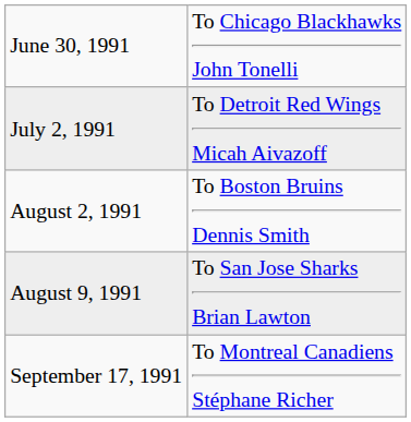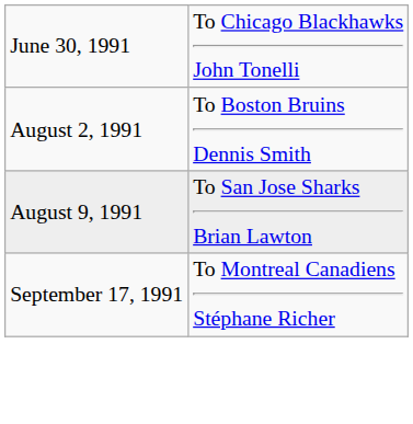- row: July 2, 1991 | To Detroit Red Wings Micah Aivazoff
